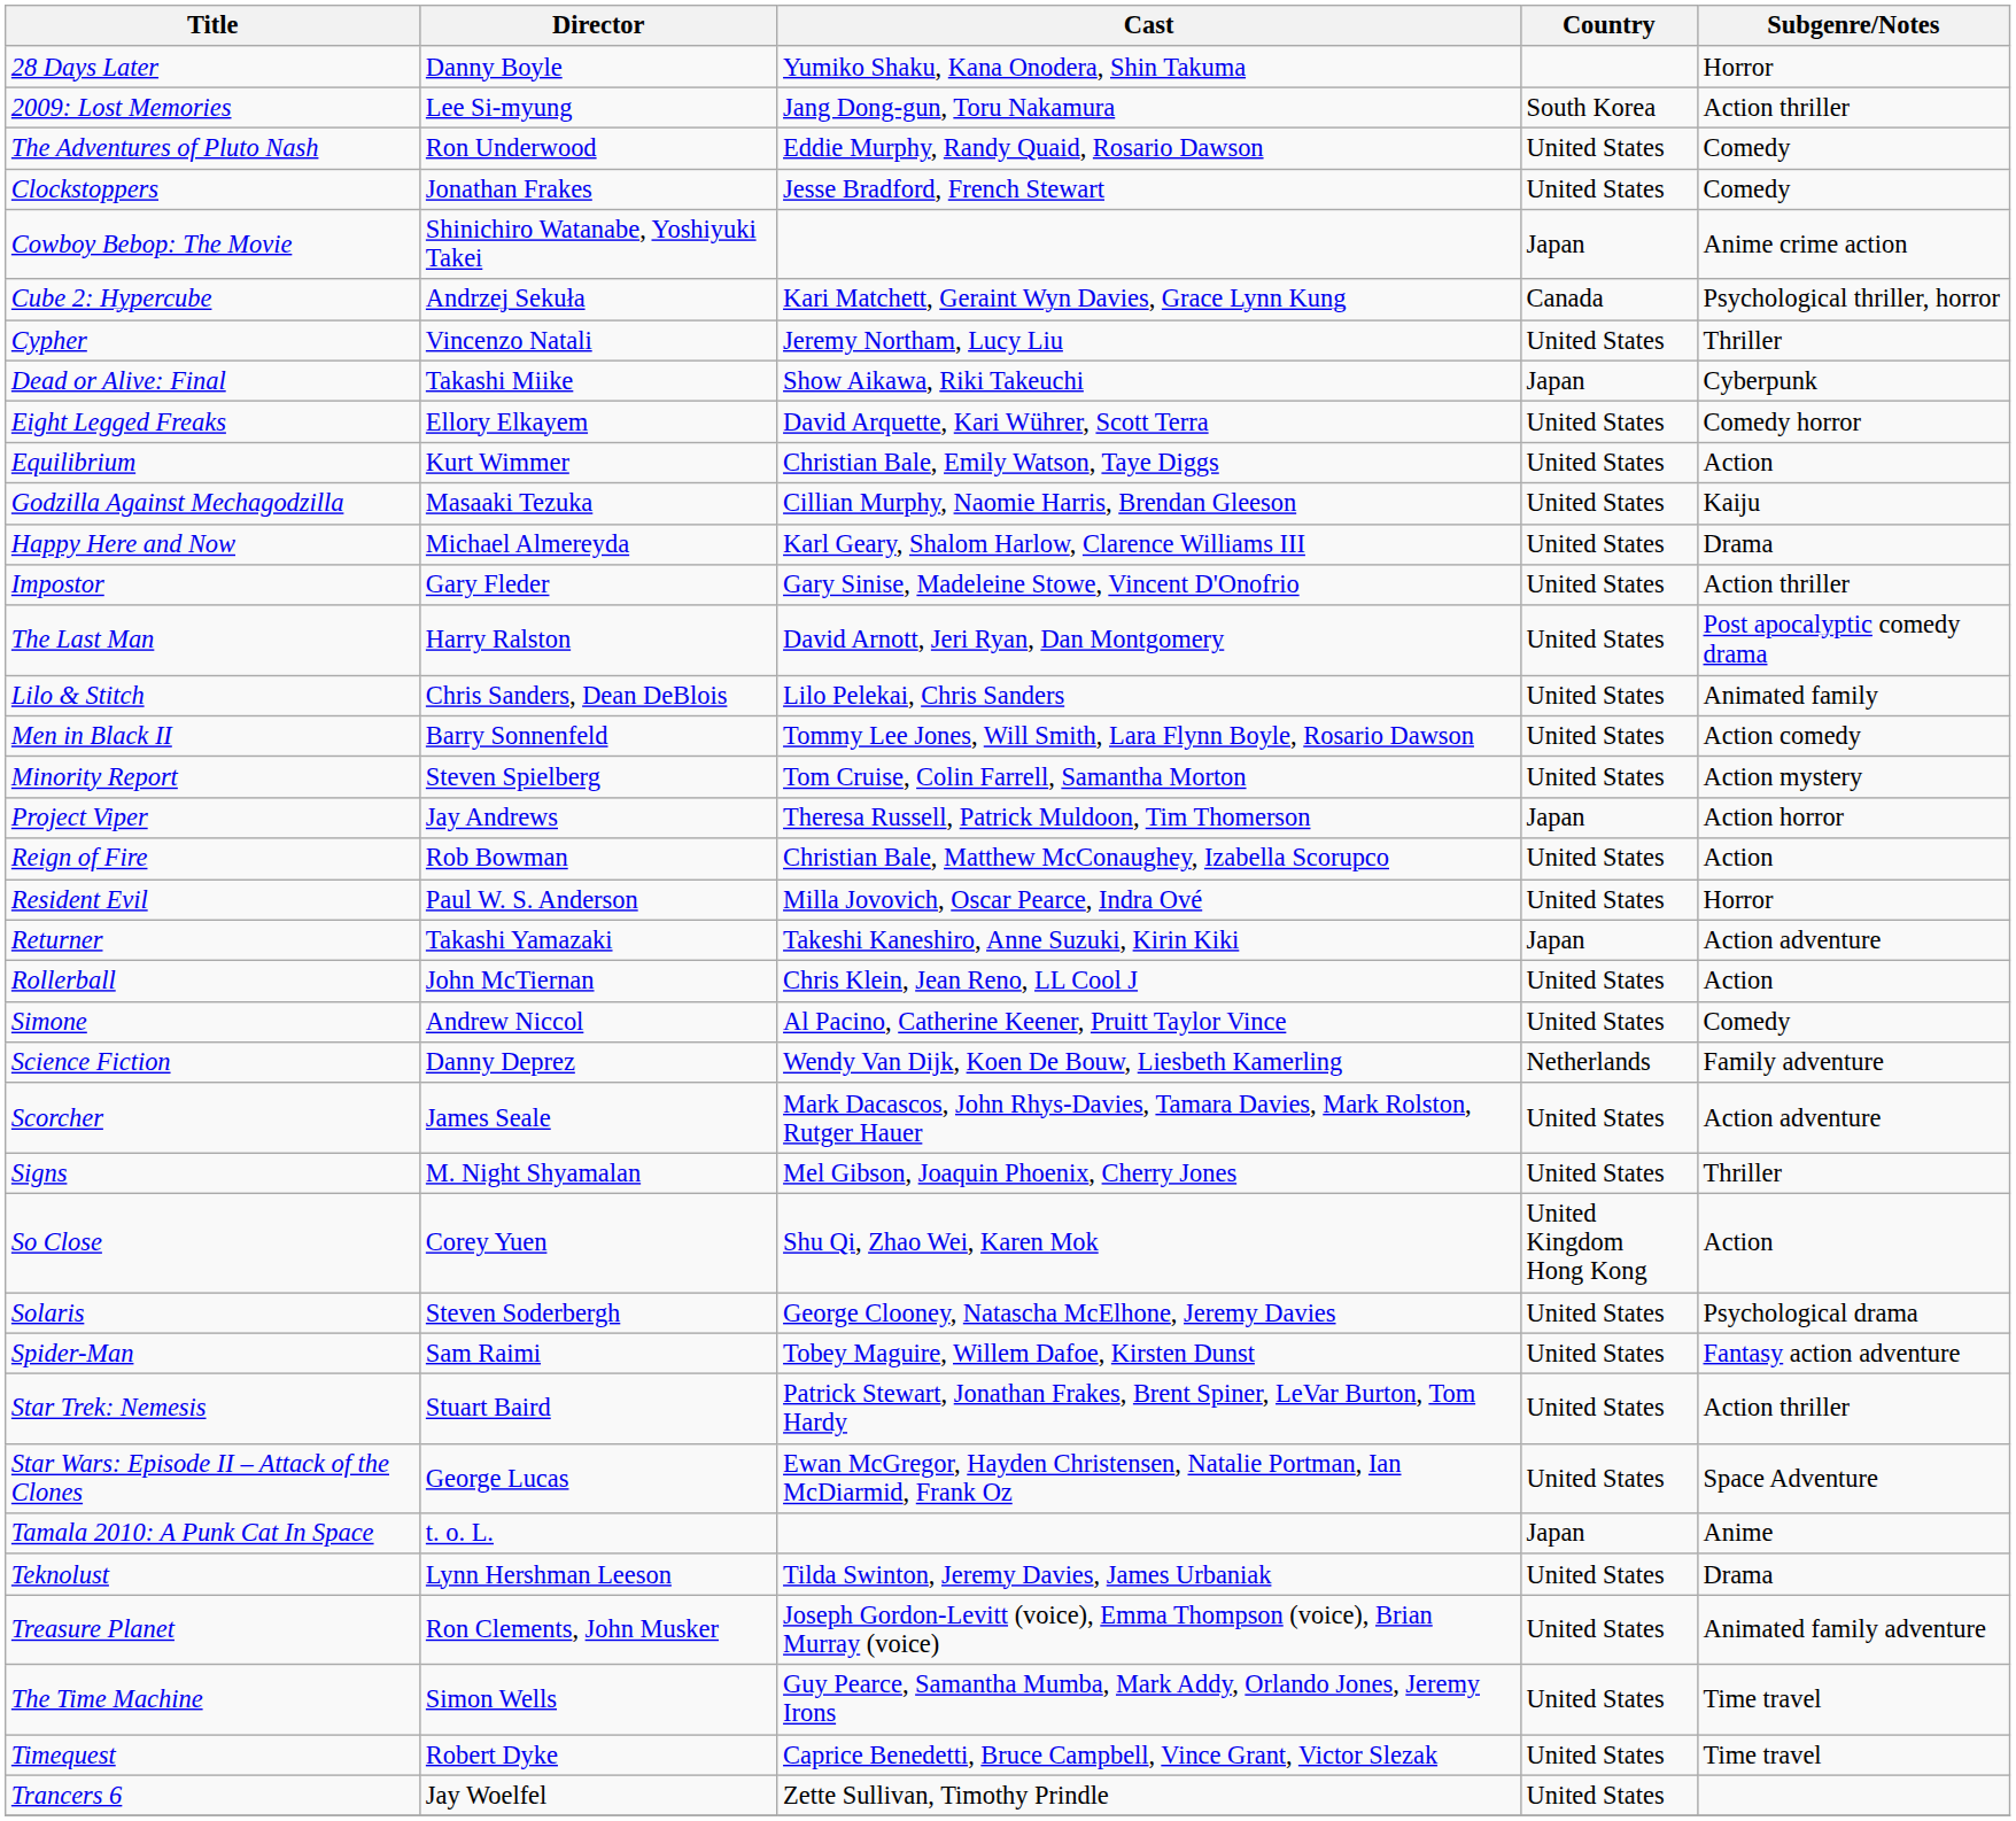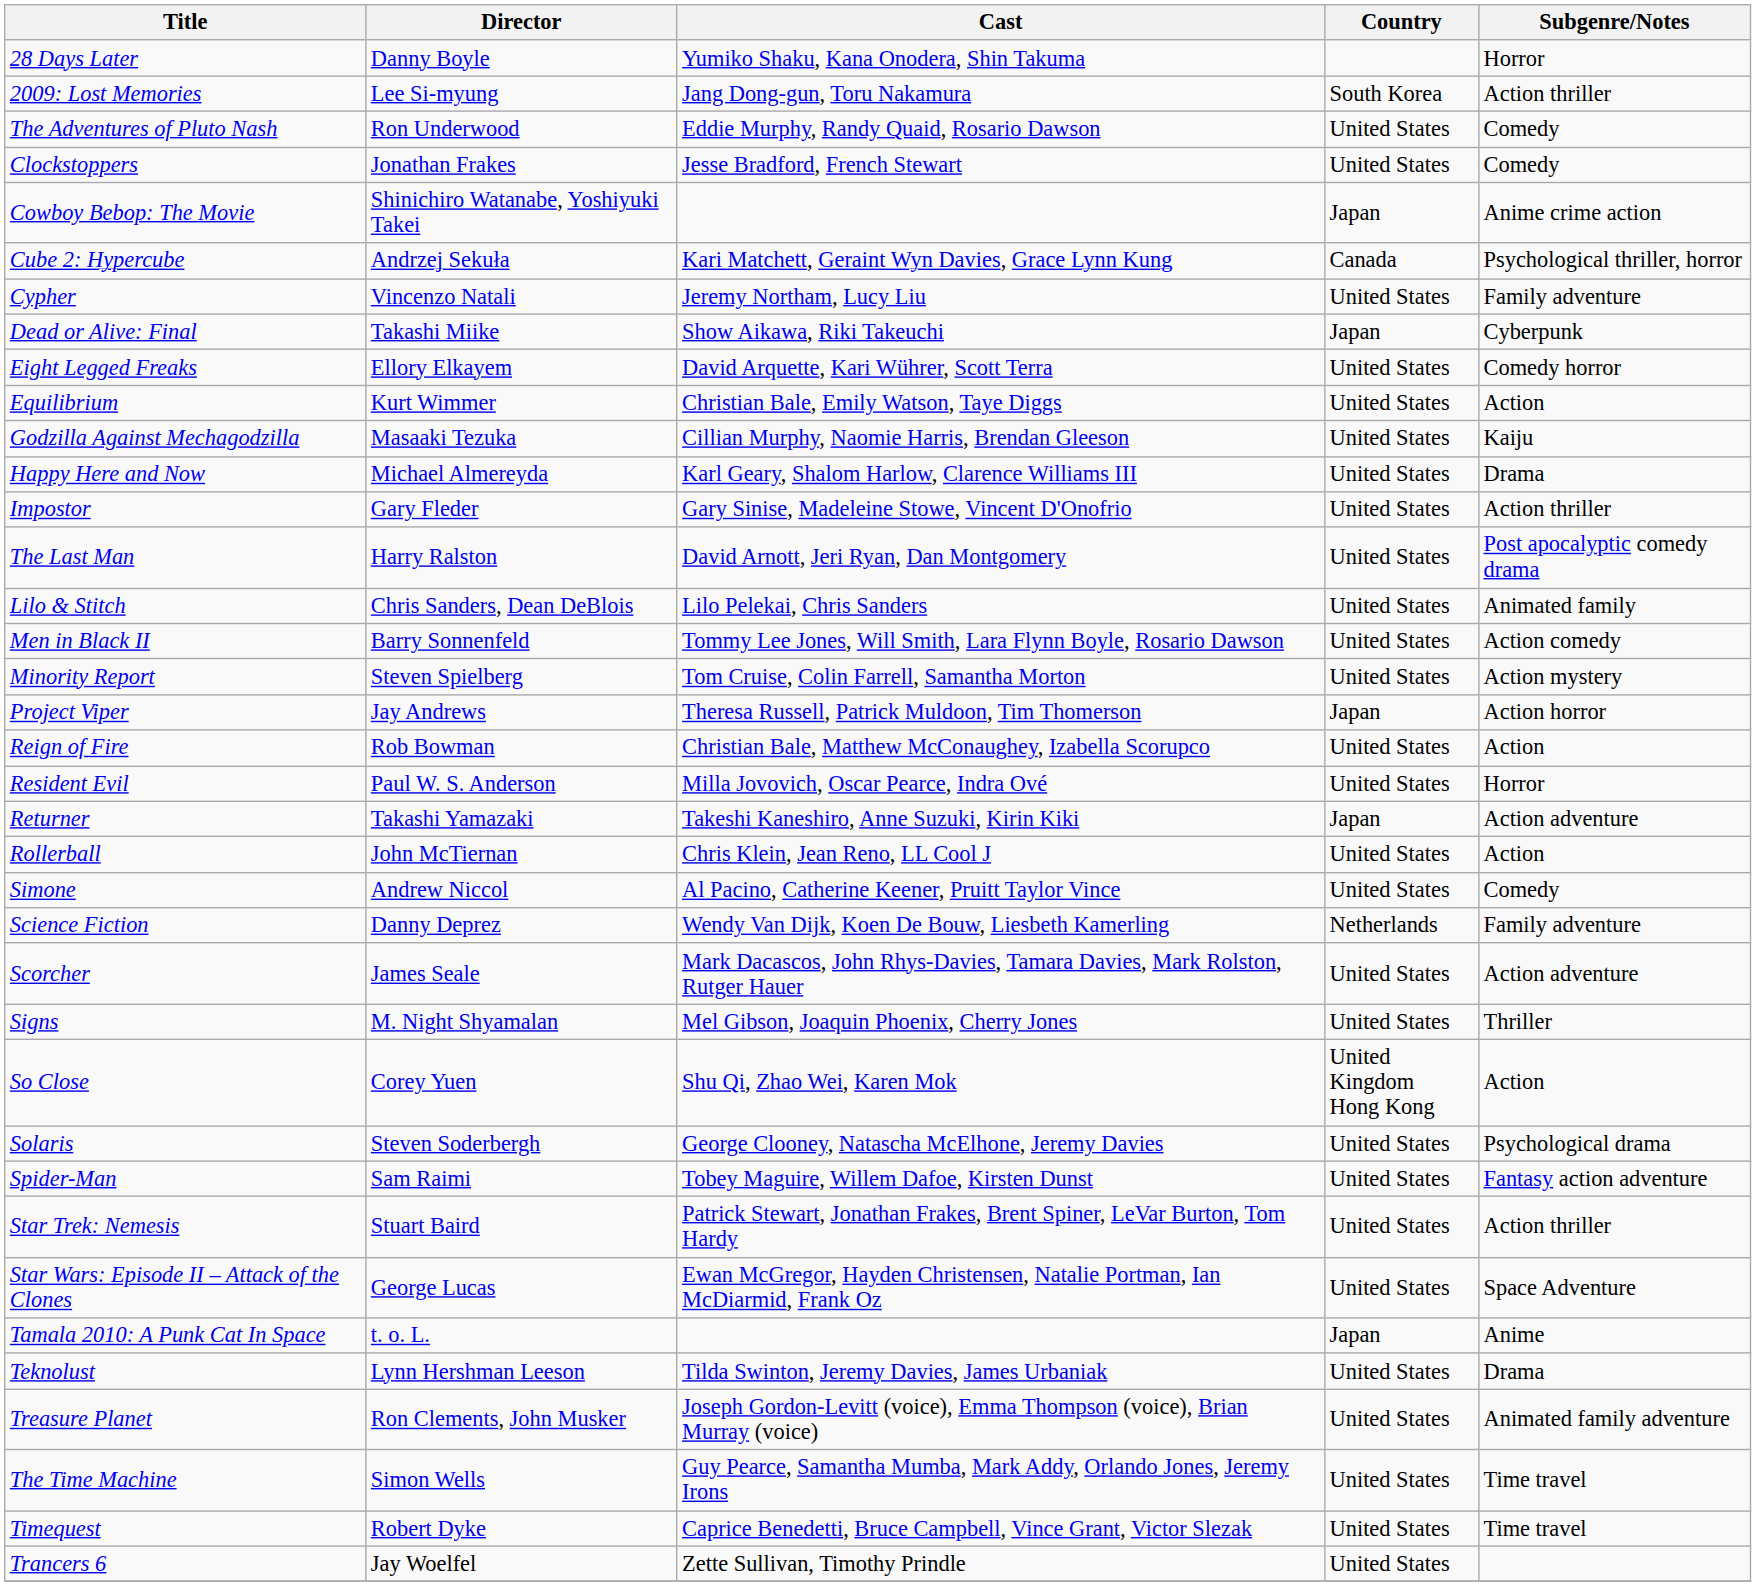Cypher | Subgenre/Notes: Thriller -> Family adventure
